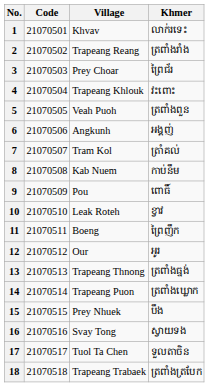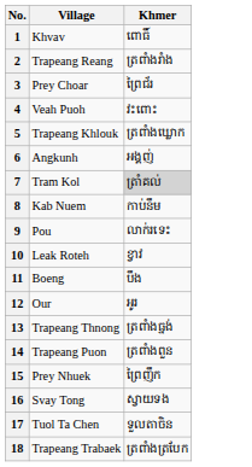- column: Code | 21070501 | 21070502 | 21070503 | 21070504 | 21070505 | 21070506 | 21070507 | 21070508 | 21070509 | 21070510 | 21070511 | 21070512 | 21070513 | 21070514 | 21070515 | 21070516 | 21070517 | 21070518
1 | Khmer: លាក់រទេះ -> ពោធិ៍
4 | Village: Trapeang Khlouk -> Veah Puoh
5 | Village: Veah Puoh -> Trapeang Khlouk
5 | Khmer: ត្រពាំងពួន -> ត្រពាំងឃ្លោក
7 | Khmer: no background -> lightgrey background
9 | Khmer: ពោធិ៍ -> លាក់រទេះ
11 | Khmer: ព្រៃញឹក -> បឹង
14 | Khmer: ត្រពាំងឃ្លោក -> ត្រពាំងពួន
15 | Khmer: បឹង -> ព្រៃញឹក
